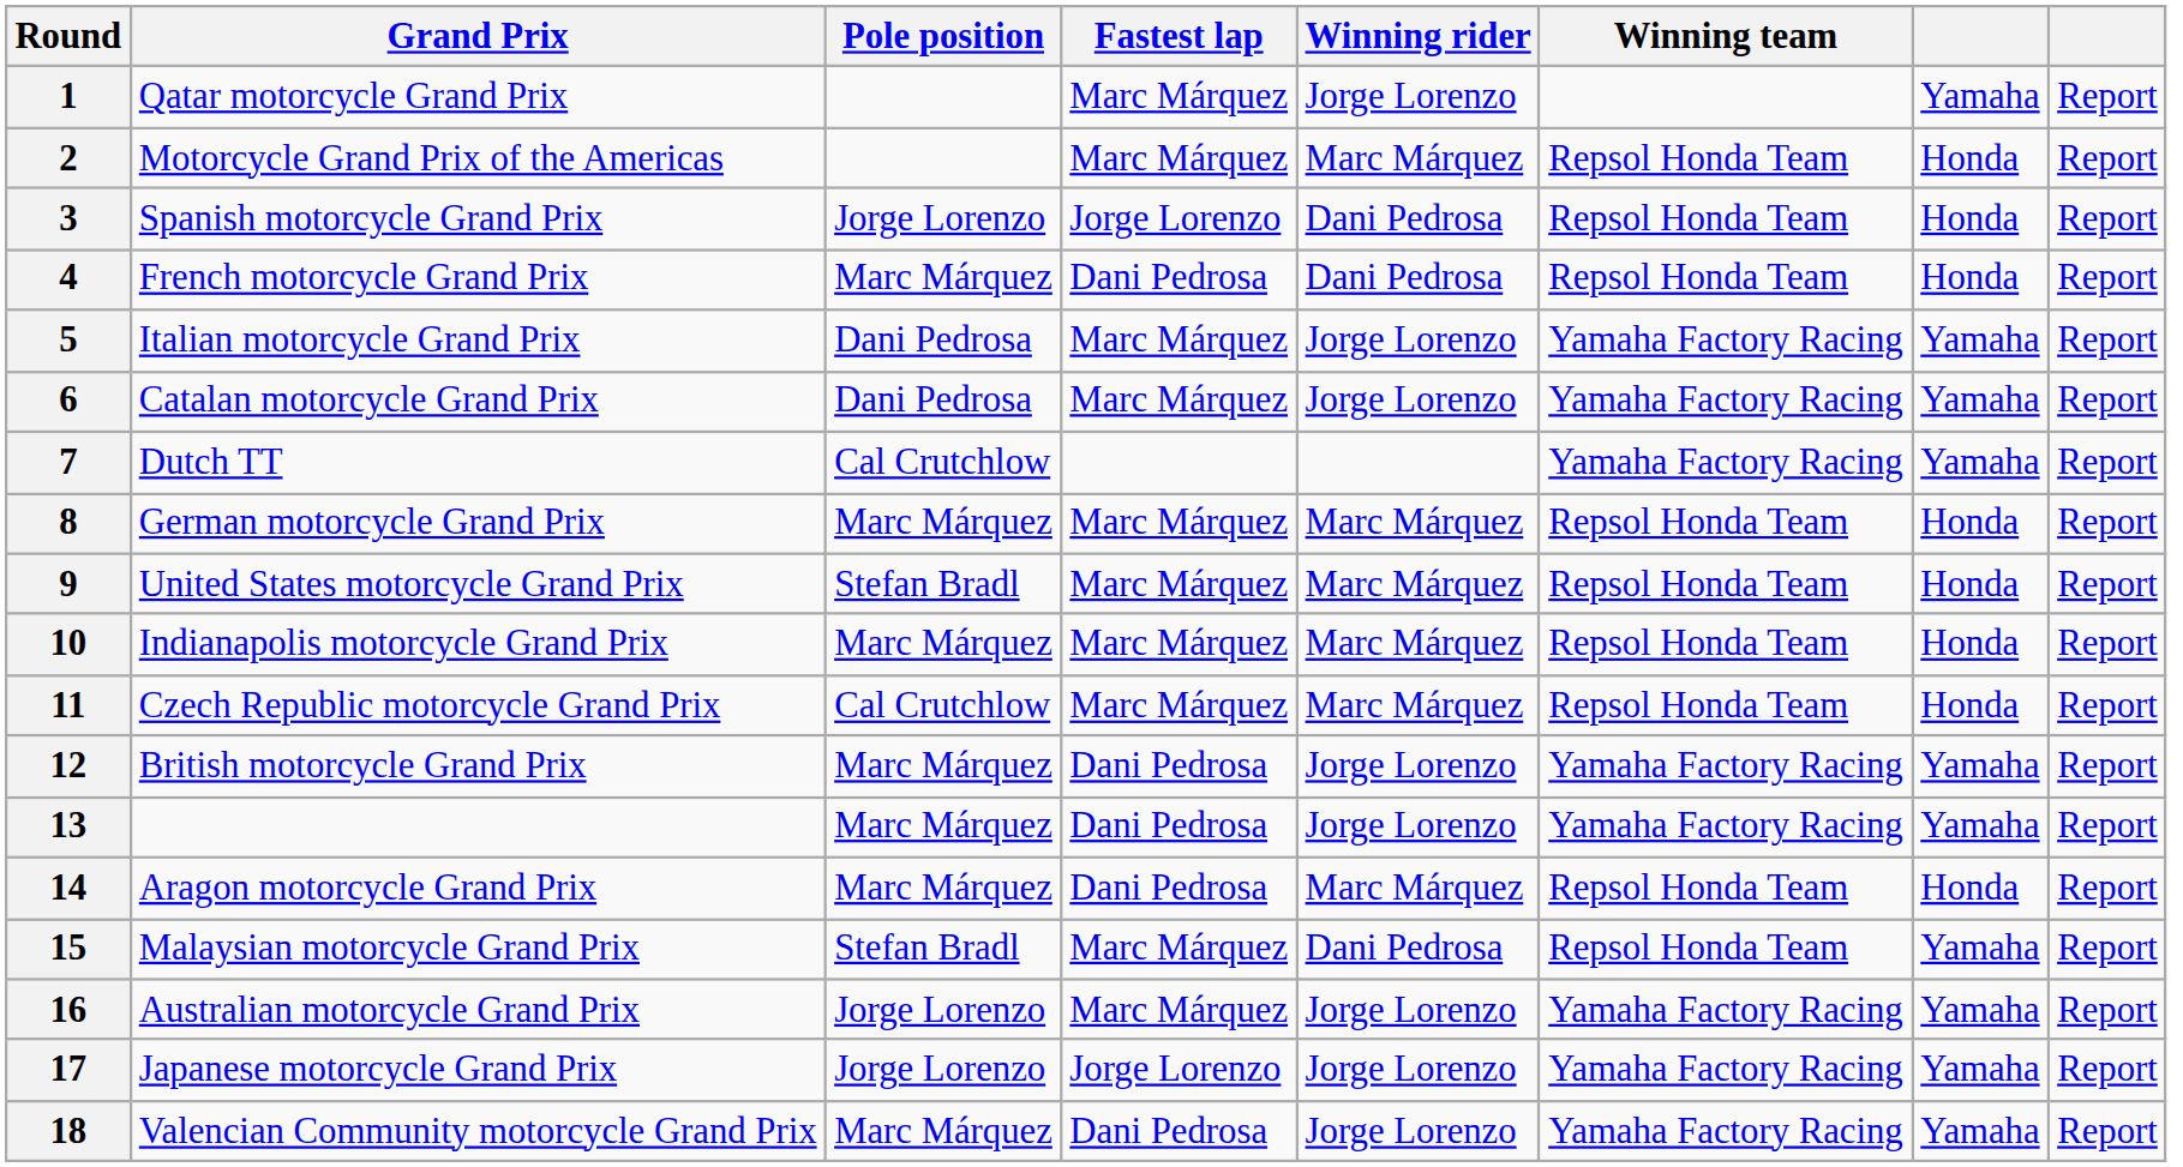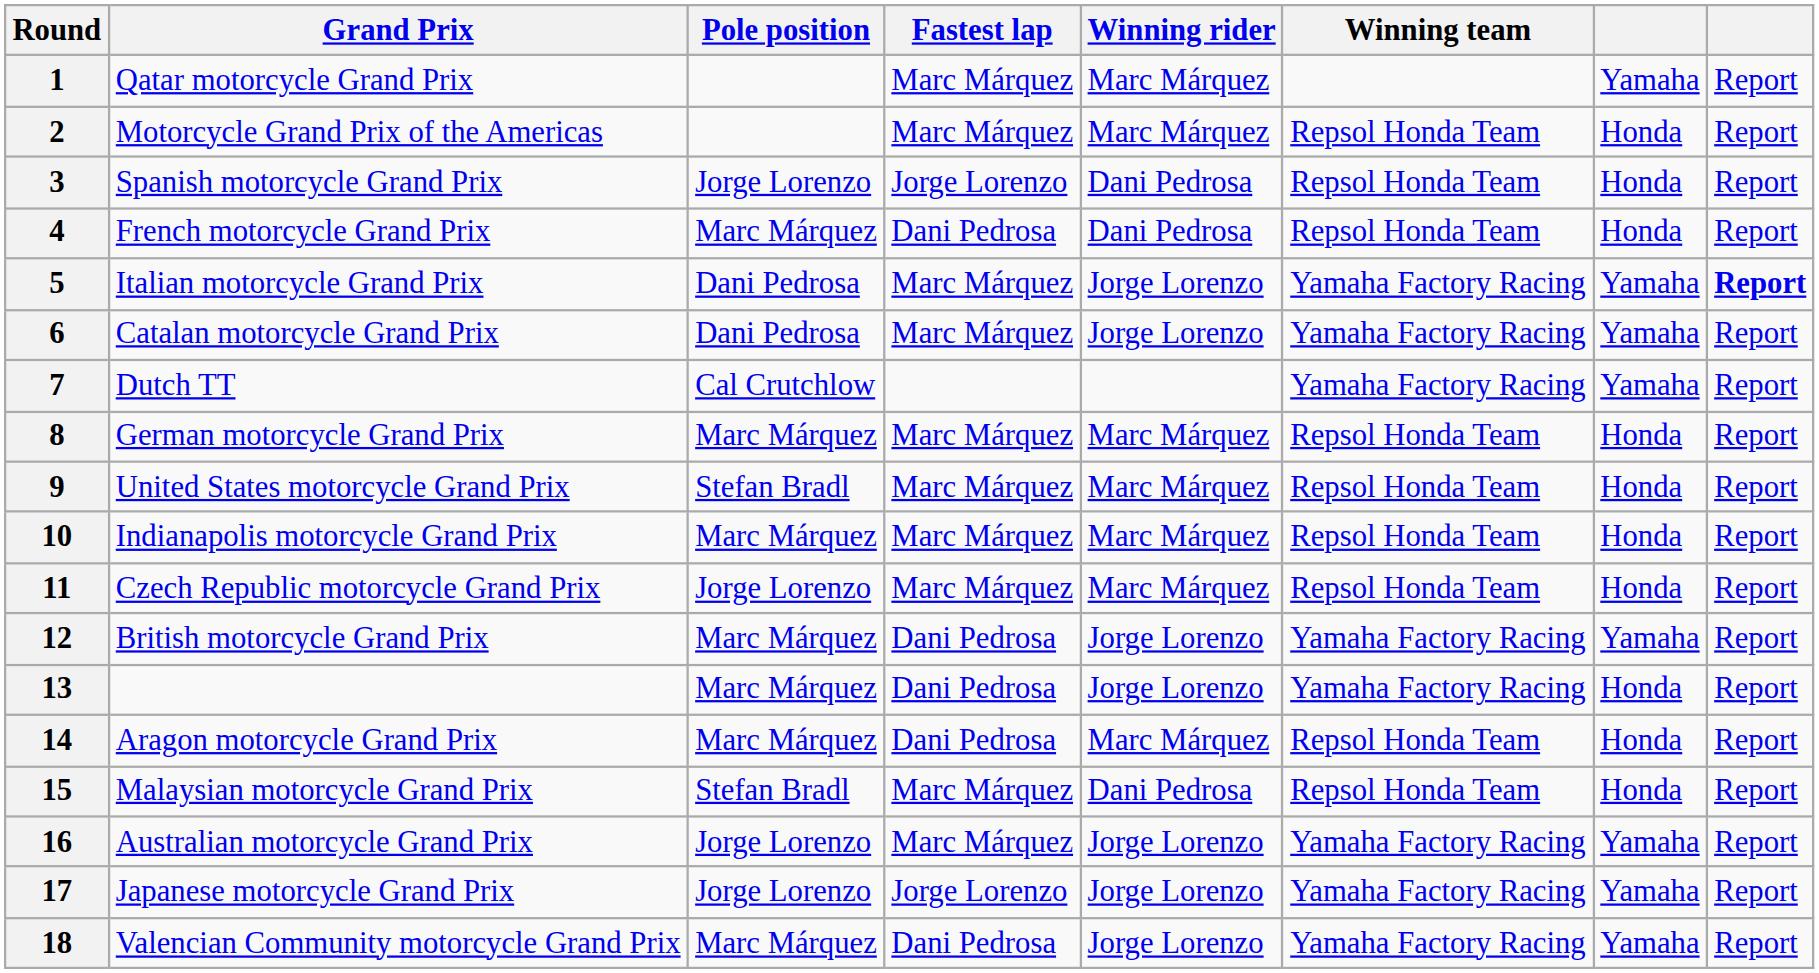1 | Winning rider: Jorge Lorenzo -> Marc Márquez
5 | column 8: normal -> bold
11 | Pole position: Cal Crutchlow -> Jorge Lorenzo
13 | column 7: Yamaha -> Honda
15 | column 7: Yamaha -> Honda
